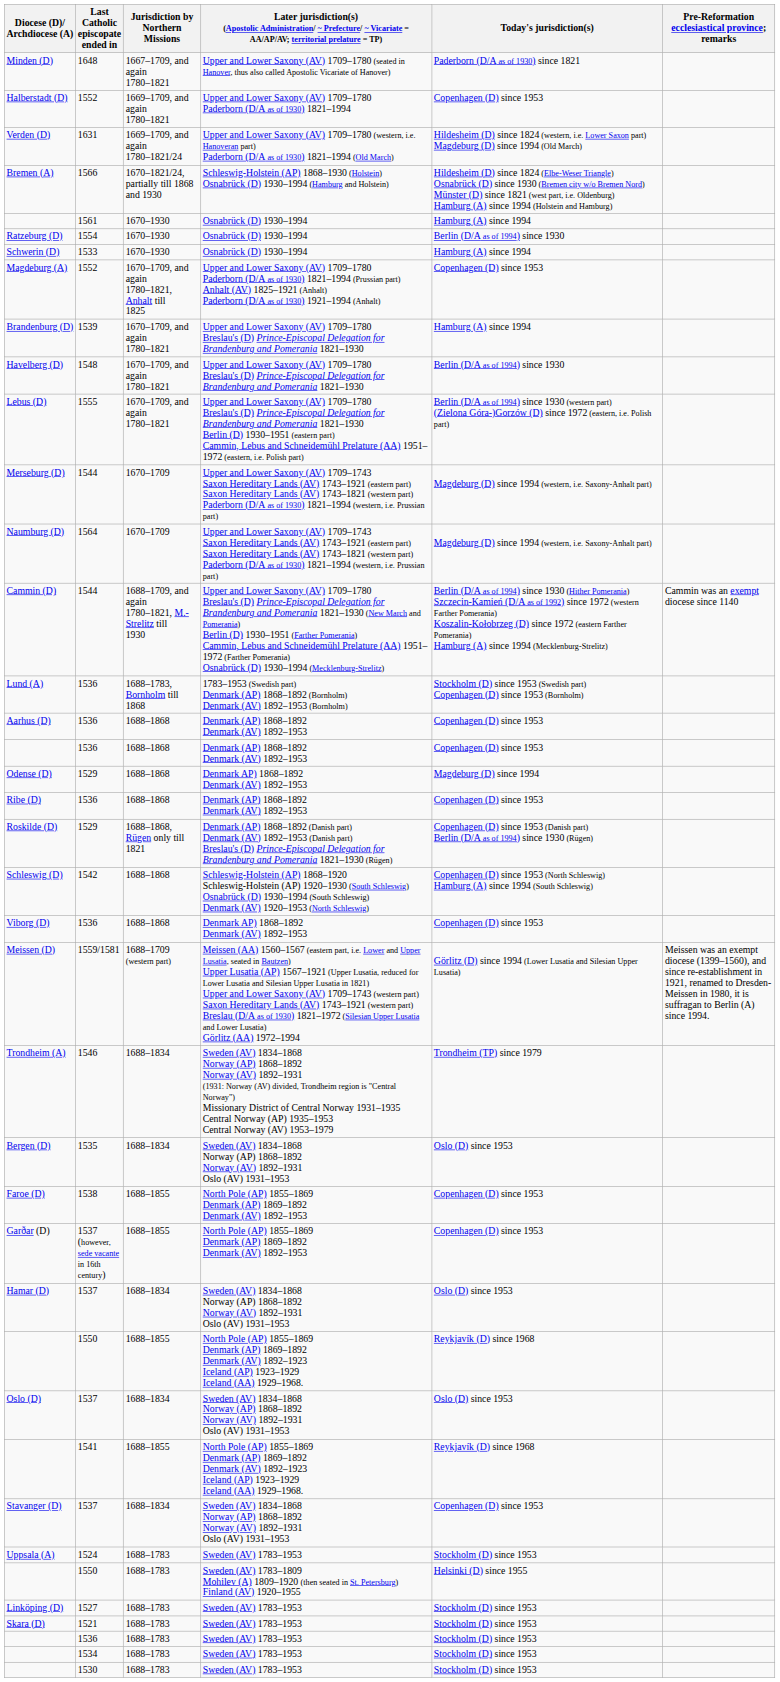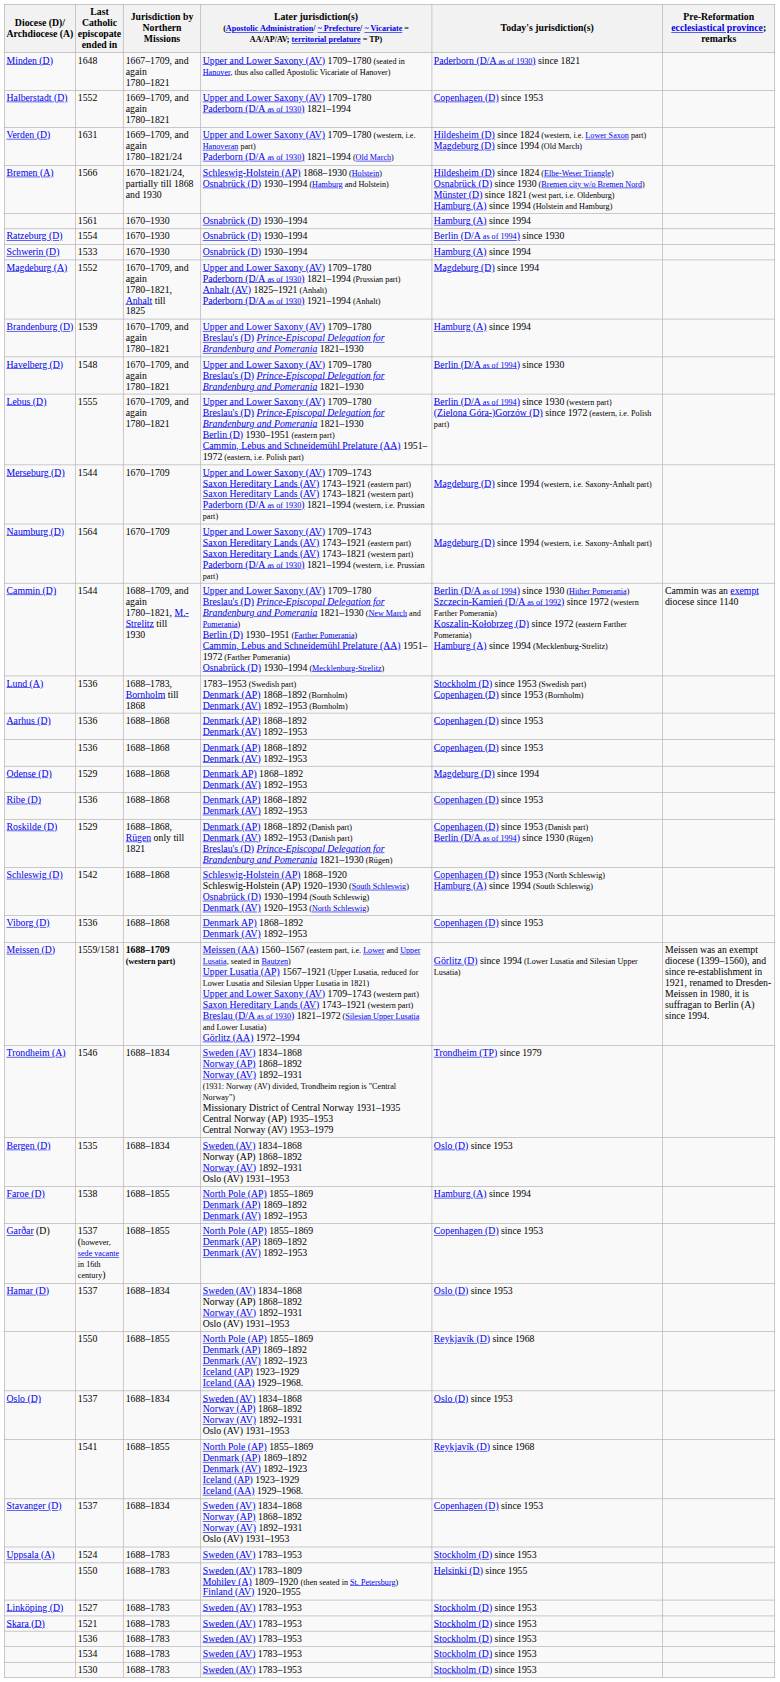Magdeburg (A) | Today's jurisdiction(s): Copenhagen (D) since 1953 -> Magdeburg (D) since 1994
Meissen (D) | Jurisdiction by Northern Missions: normal -> bold
Faroe (D) | Today's jurisdiction(s): Copenhagen (D) since 1953 -> Hamburg (A) since 1994
